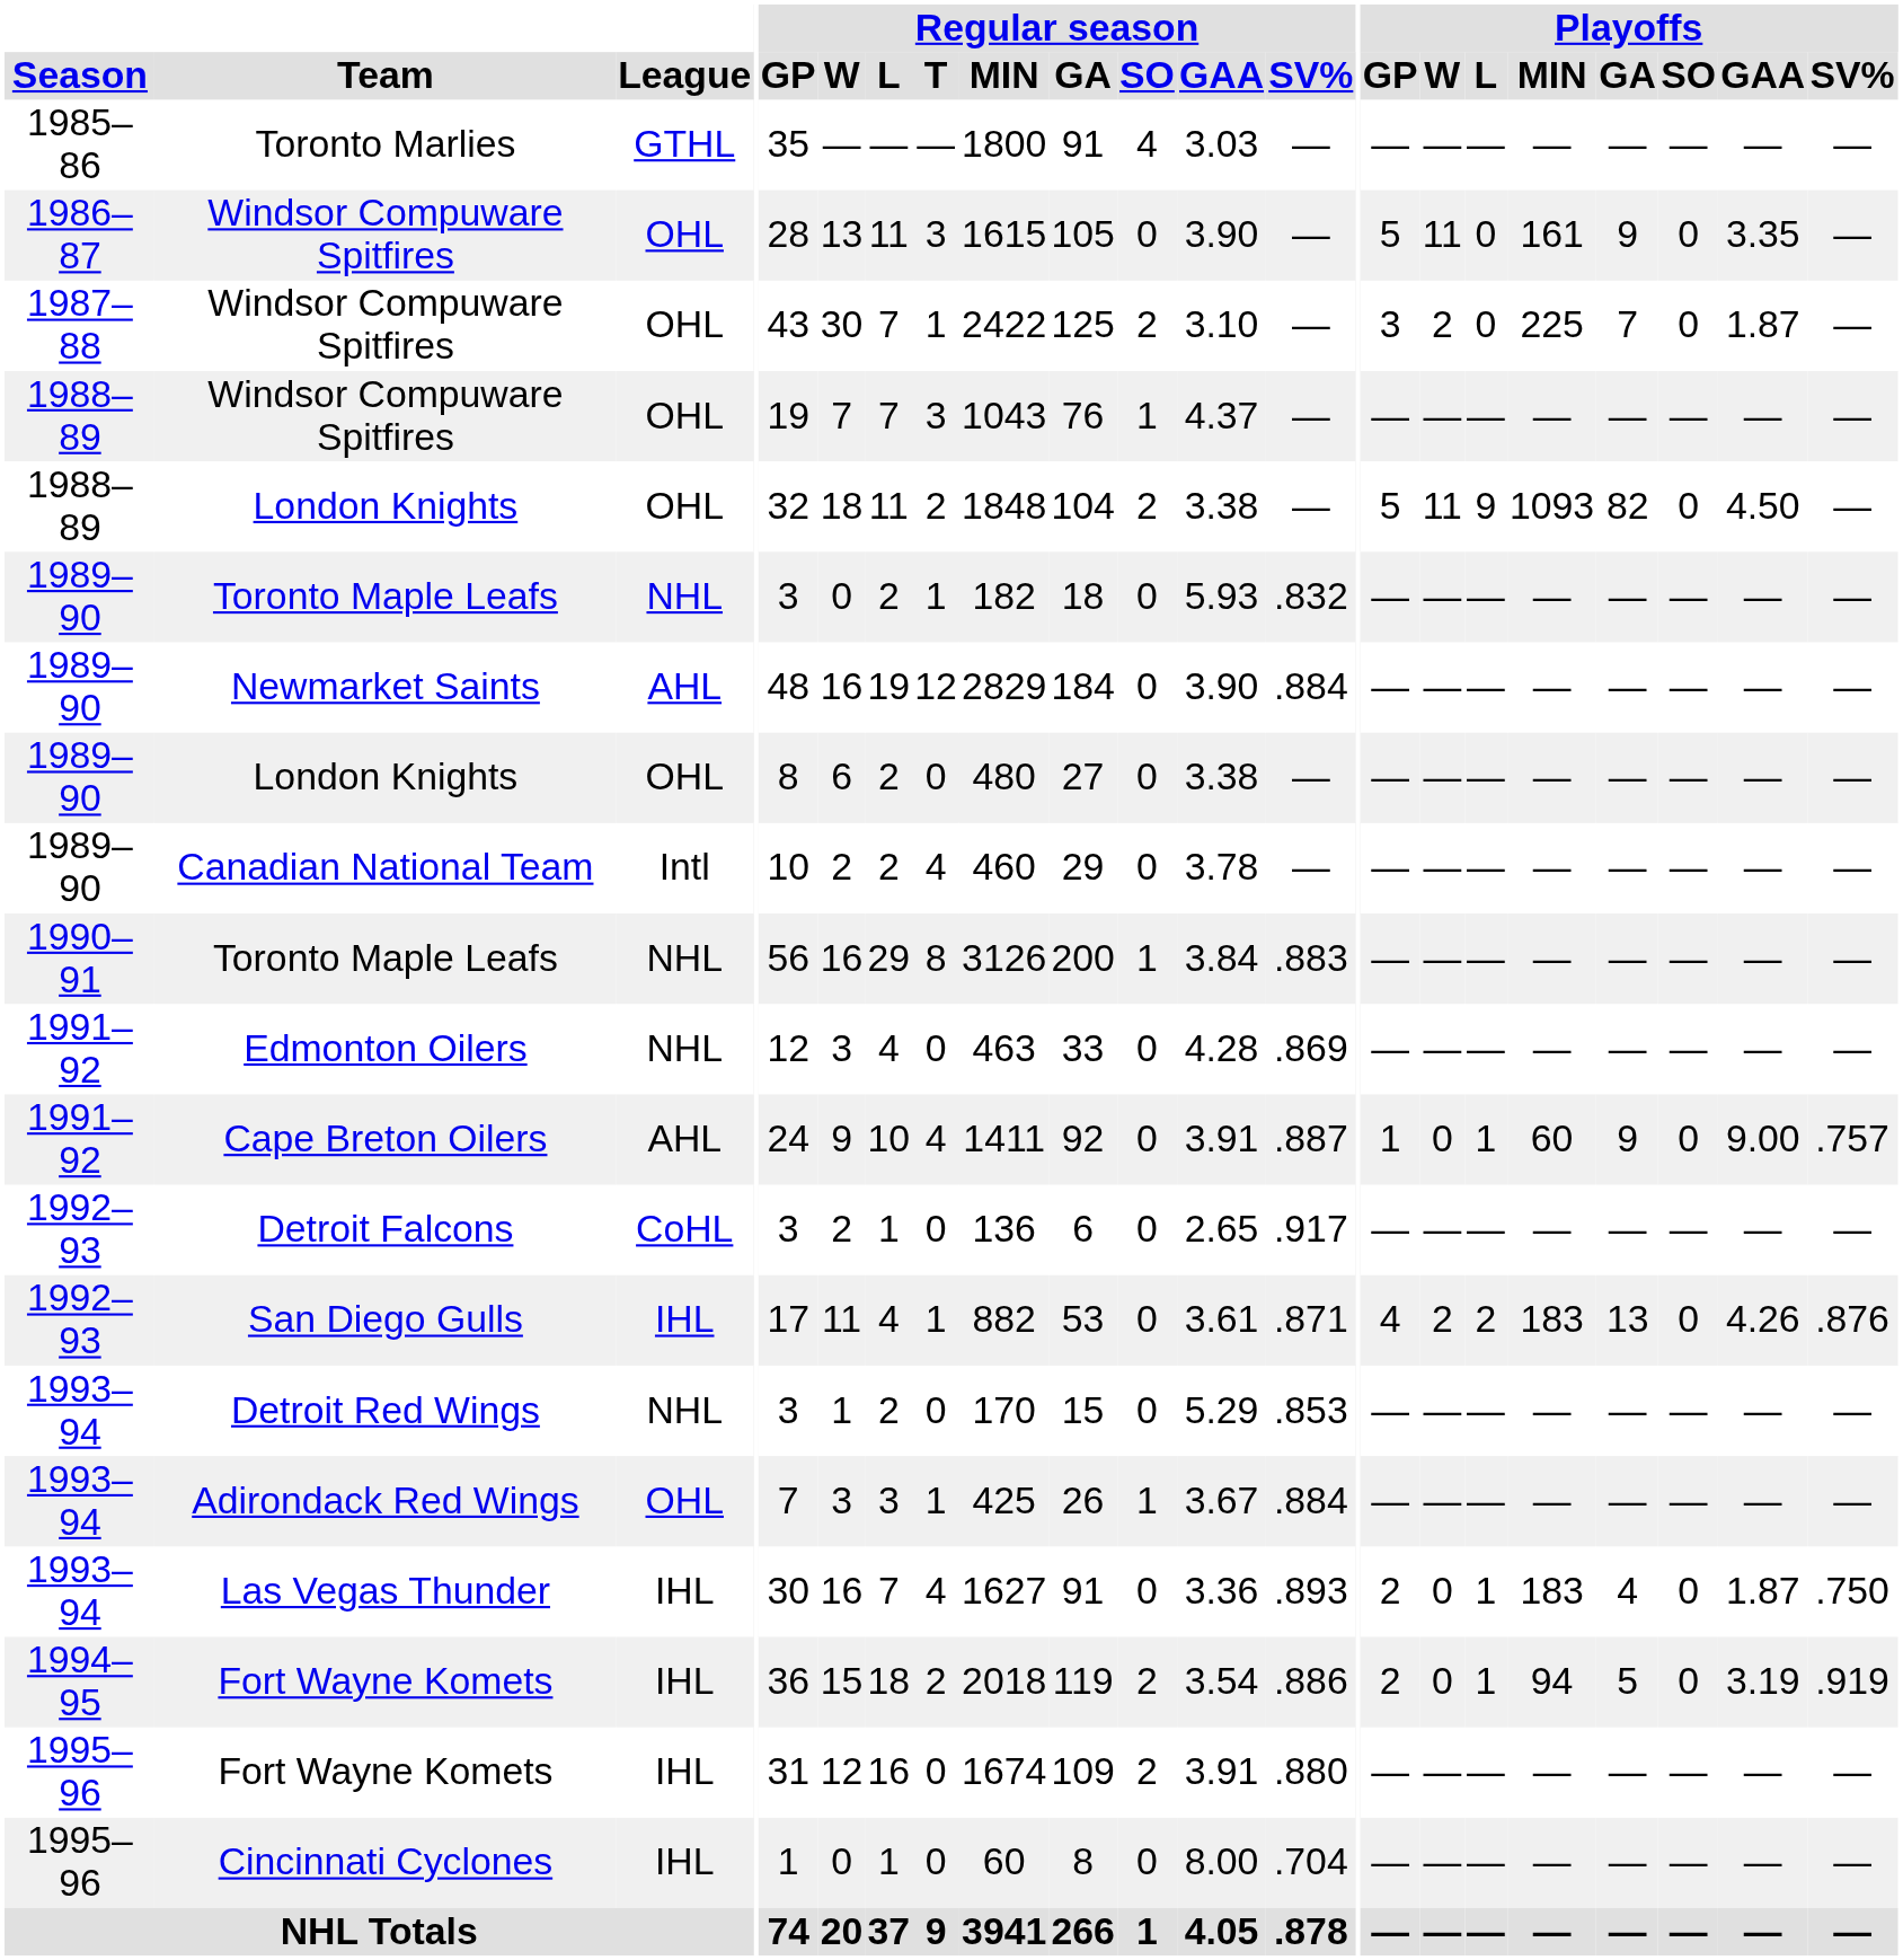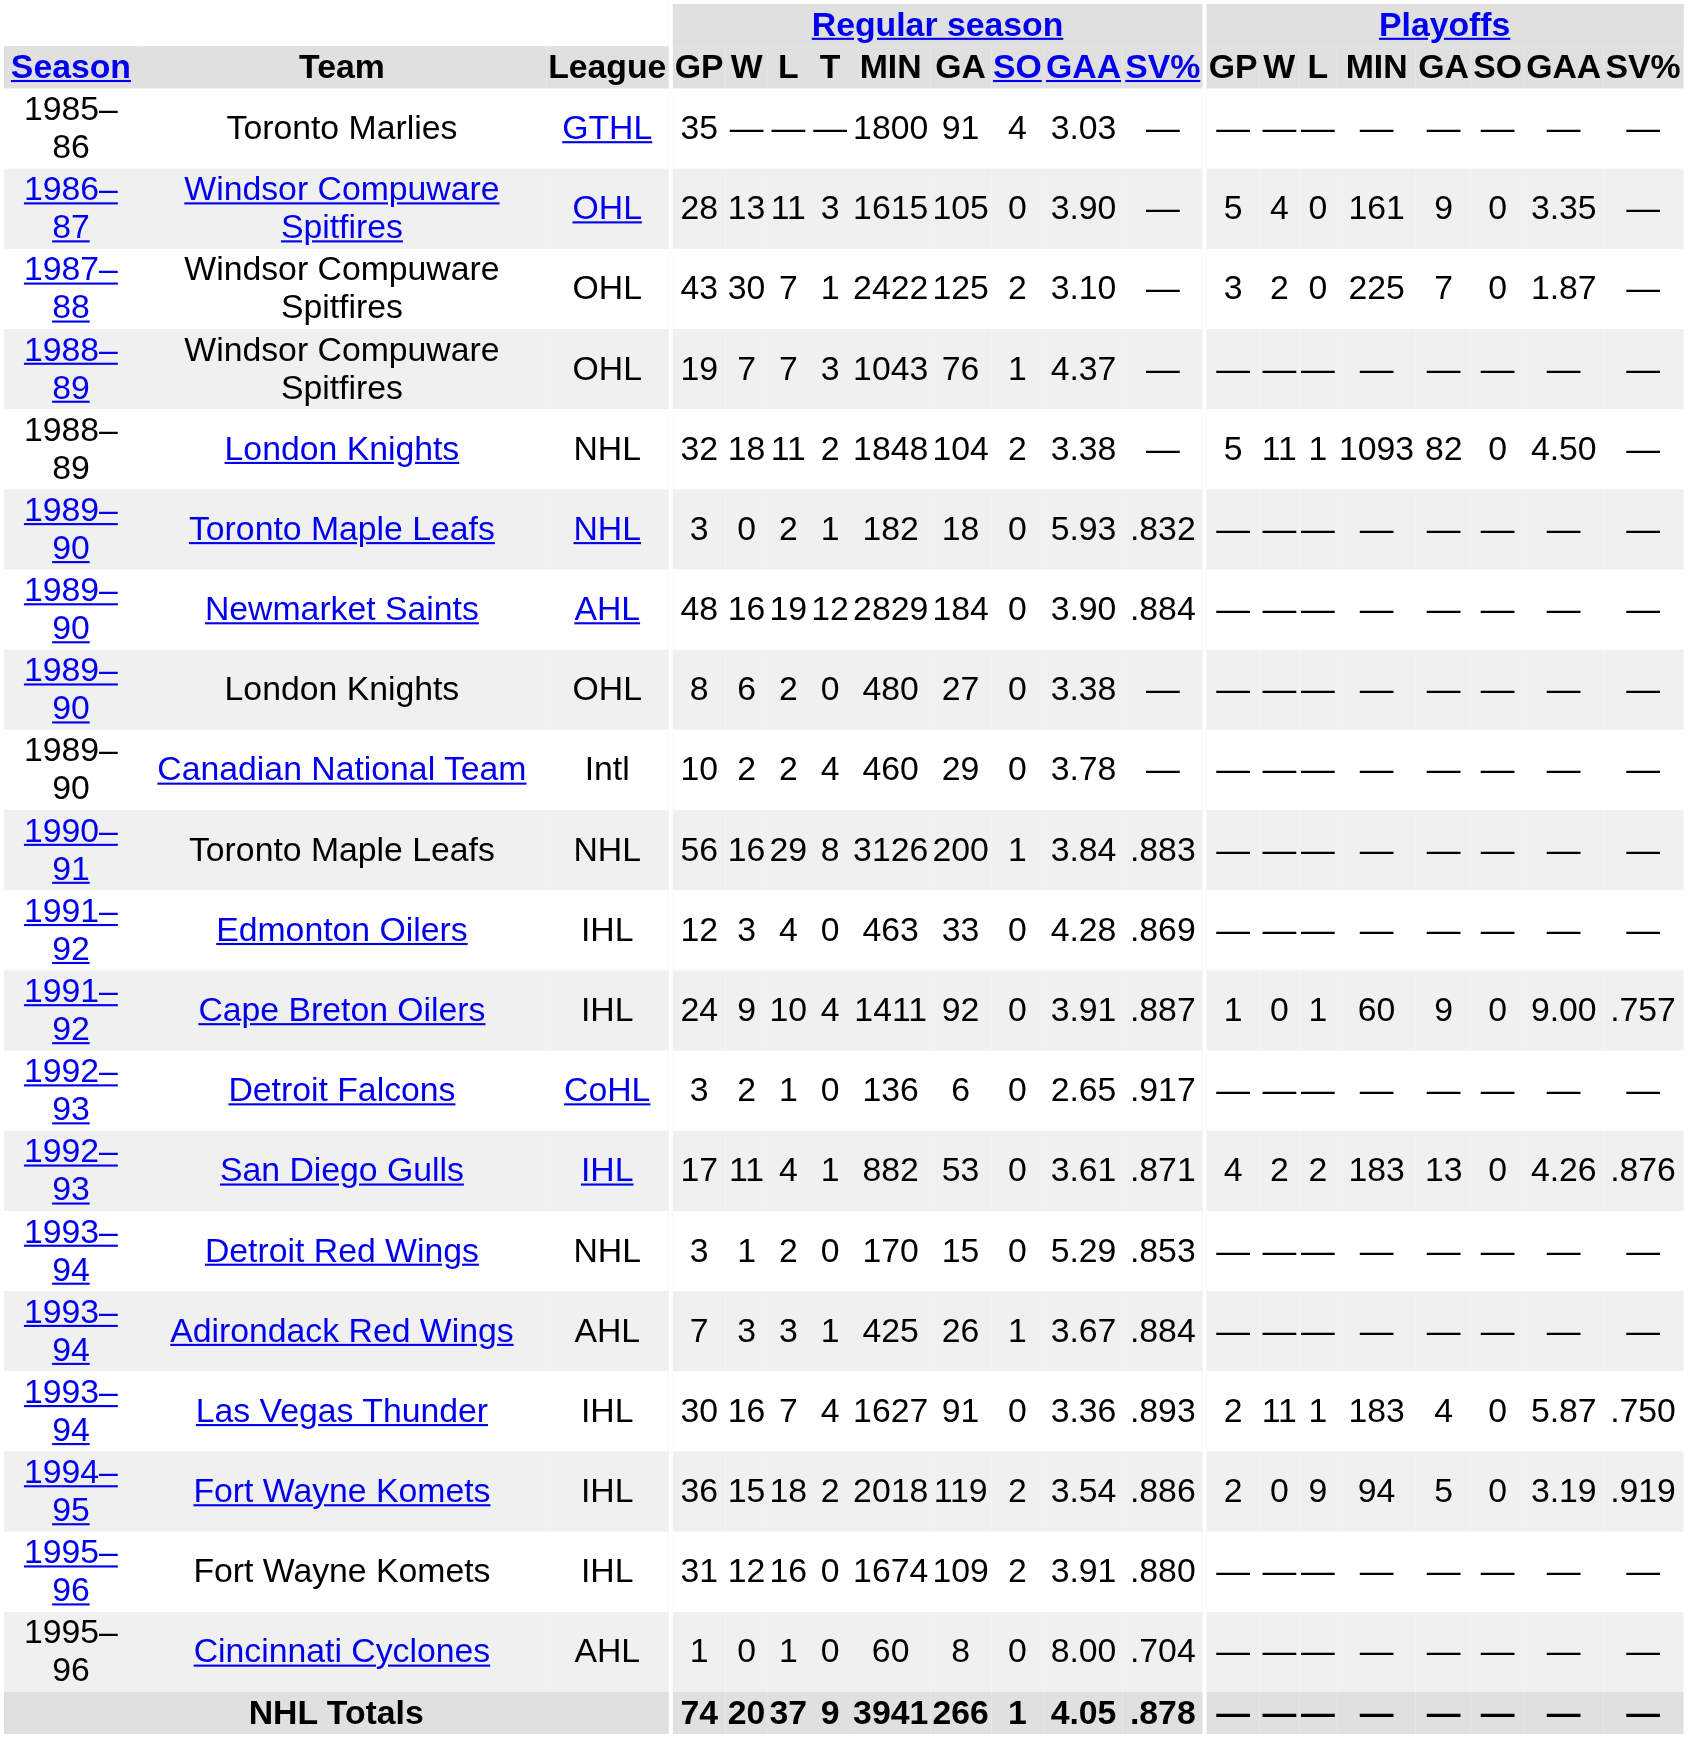1986–87 / Windsor Compuware Spitfires | Playoffs / W: 11 -> 4
1988–89 / London Knights | League: OHL -> NHL
1988–89 / London Knights | Playoffs / L: 9 -> 1
Edmonton Oilers | League: NHL -> IHL
Cape Breton Oilers | League: AHL -> IHL
Adirondack Red Wings | League: OHL -> AHL
Las Vegas Thunder | Playoffs / W: 0 -> 11
Las Vegas Thunder | Playoffs / GAA: 1.87 -> 5.87
1994–95 / Fort Wayne Komets | Playoffs / L: 1 -> 9
Cincinnati Cyclones | League: IHL -> AHL
